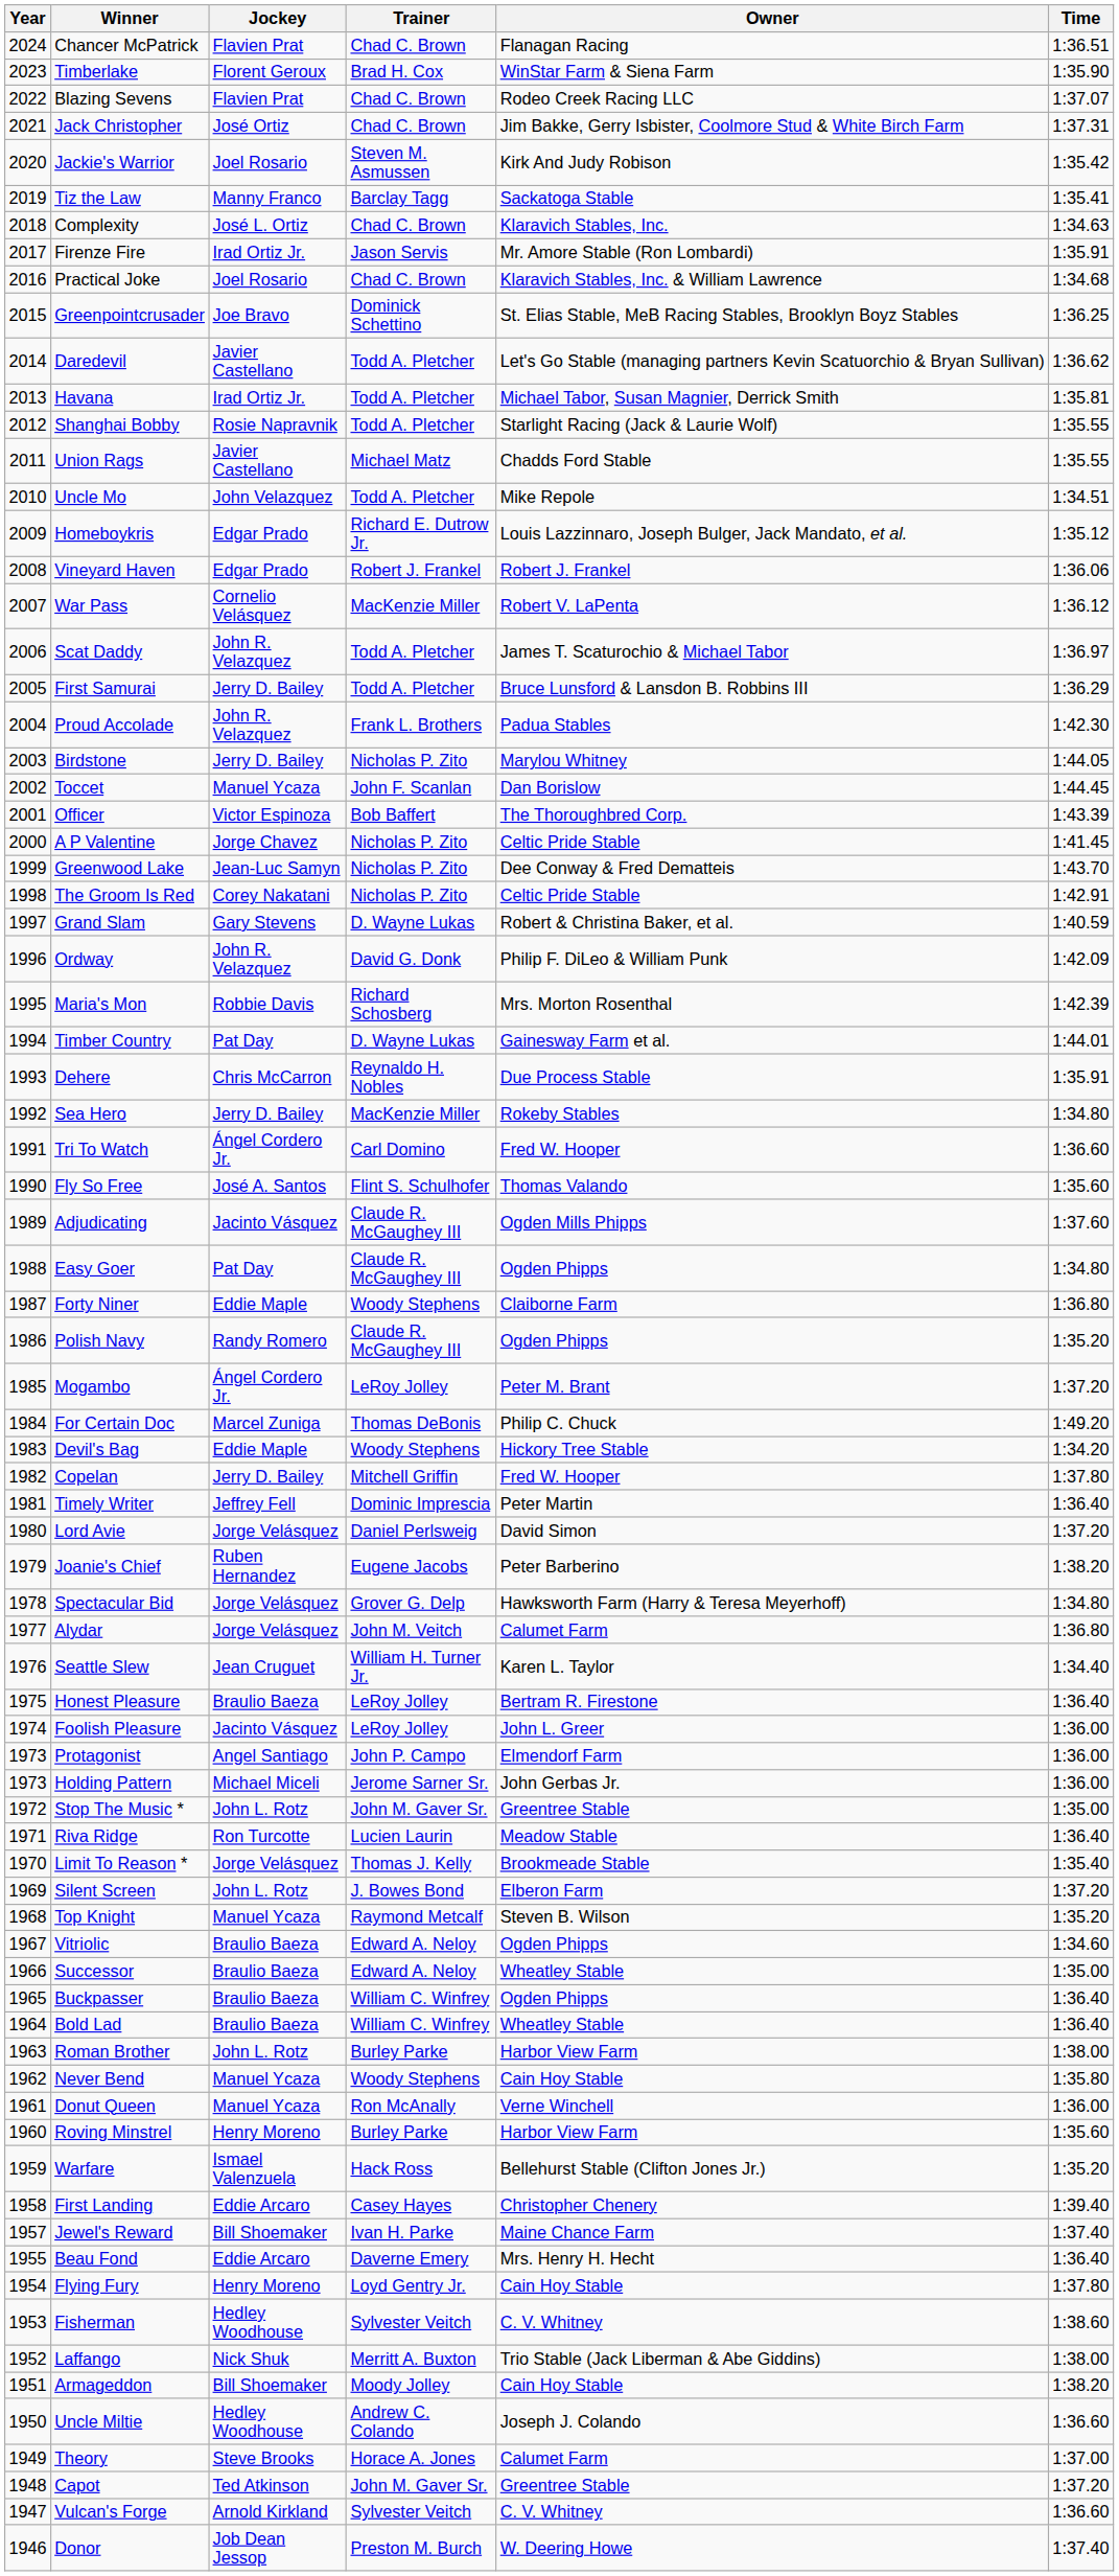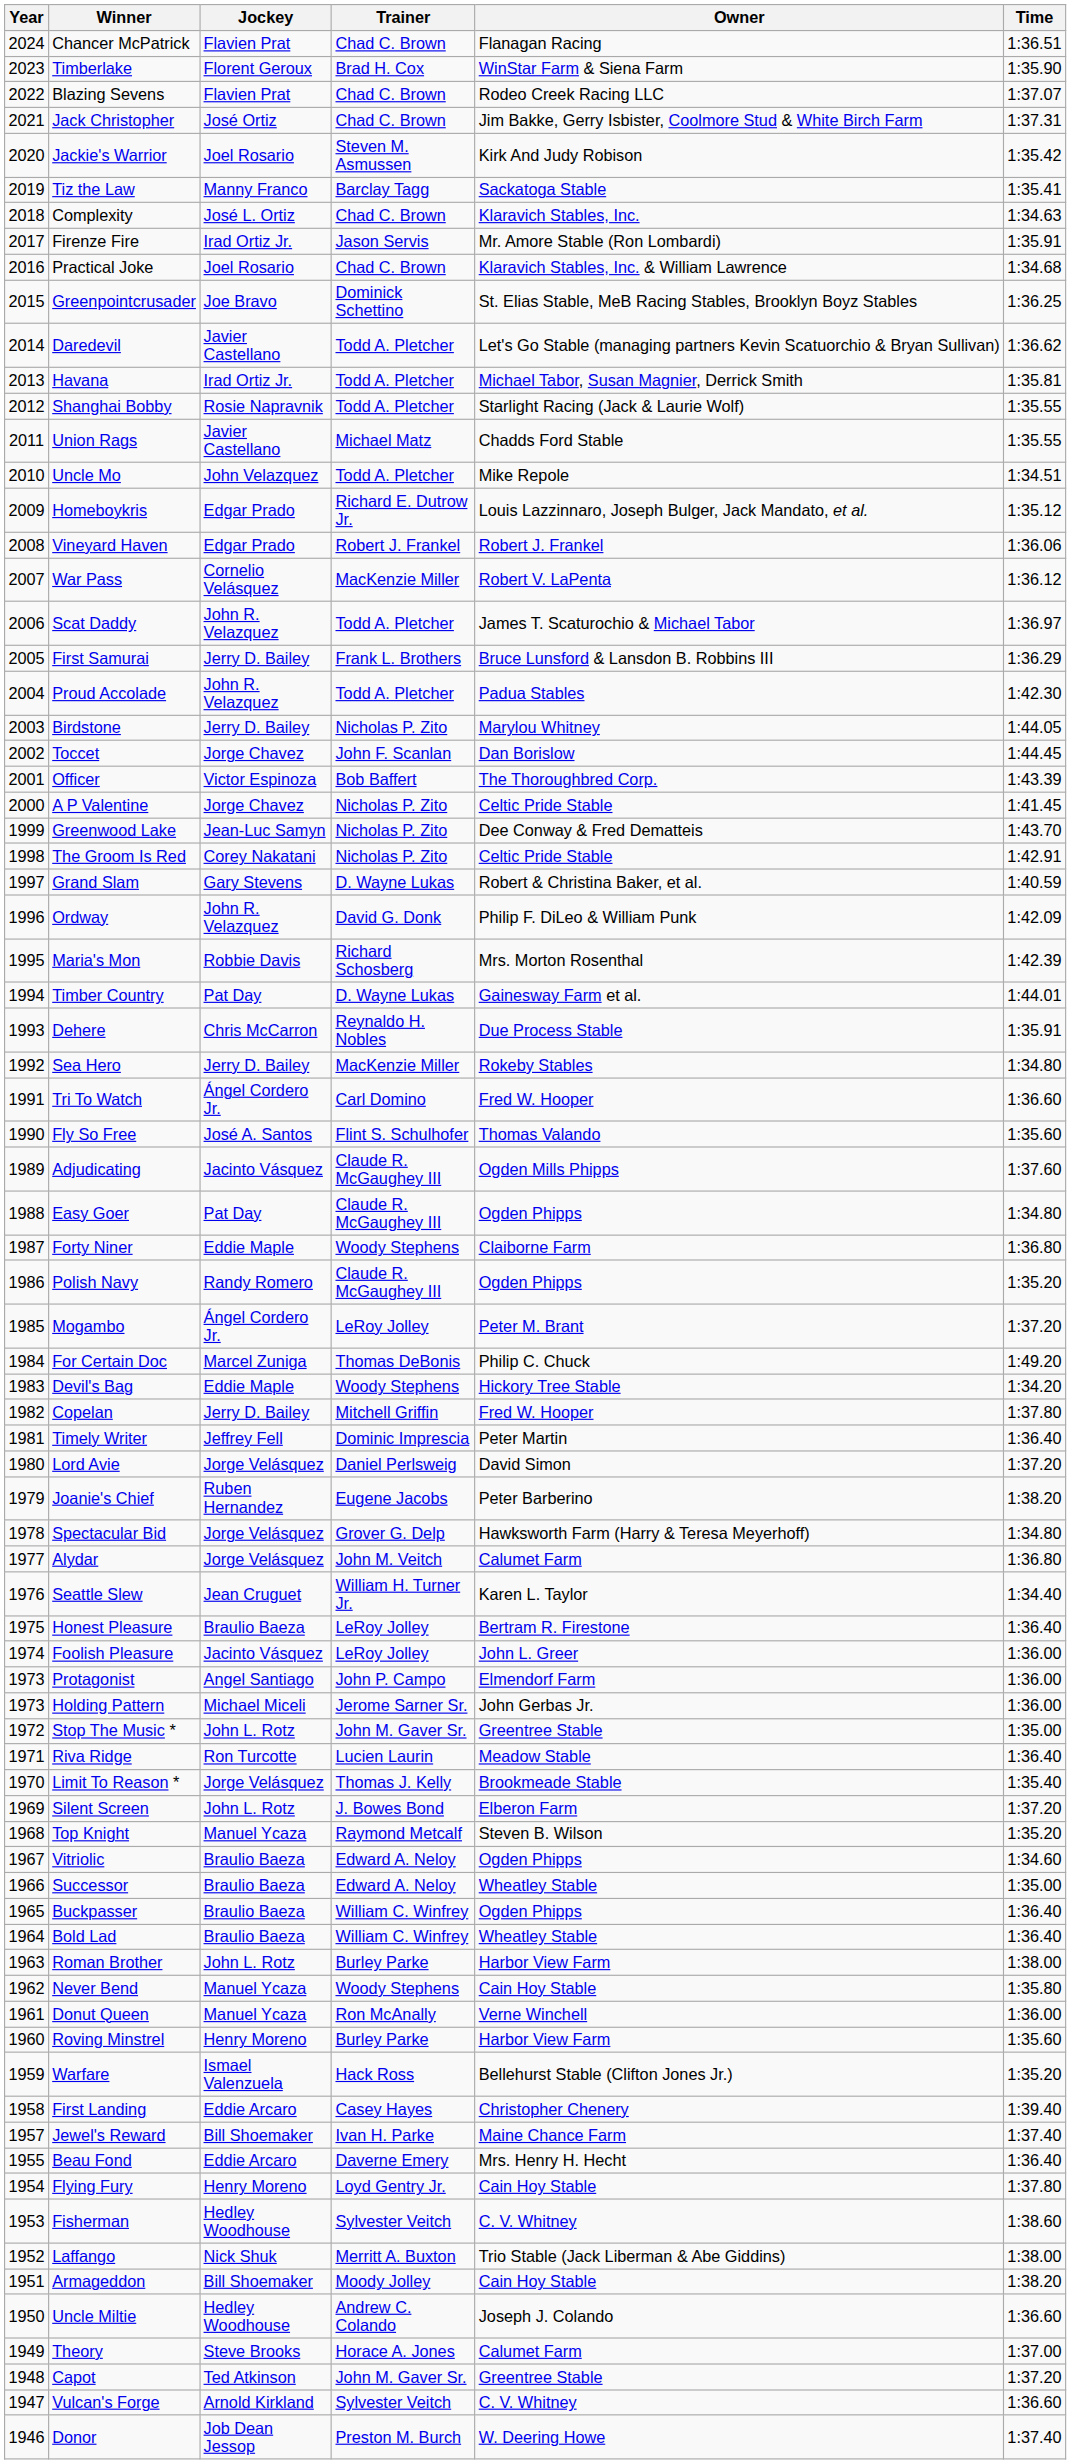First Samurai | Trainer: Todd A. Pletcher -> Frank L. Brothers
Proud Accolade | Trainer: Frank L. Brothers -> Todd A. Pletcher
Toccet | Jockey: Manuel Ycaza -> Jorge Chavez
